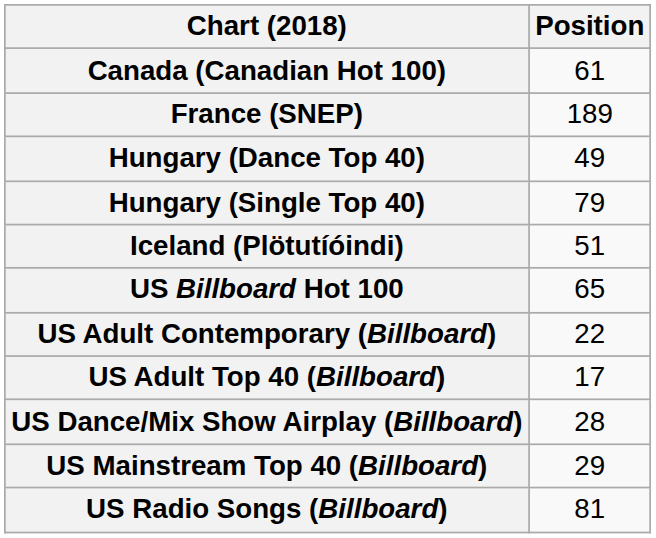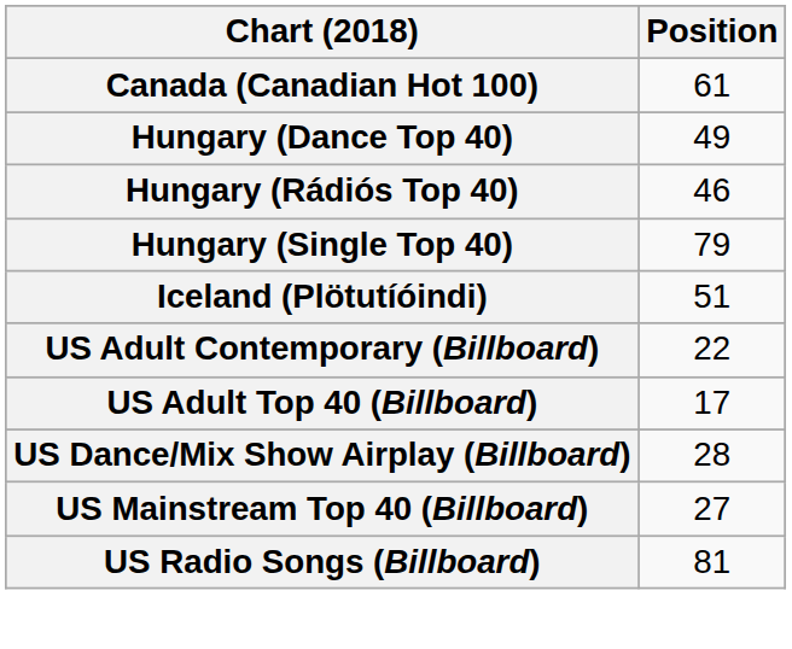- row: France (SNEP) | 189
+ row: Hungary (Rádiós Top 40) | 46
- row: US Billboard Hot 100 | 65
US Mainstream Top 40 (Billboard) | Position: 29 -> 27
